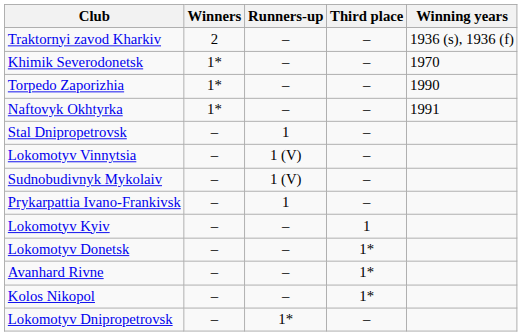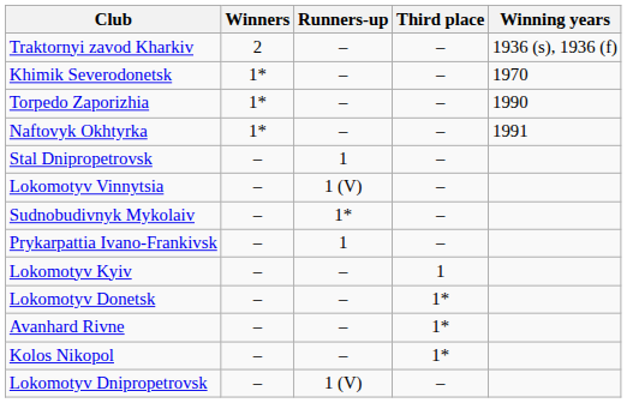Sudnobudivnyk Mykolaiv | Runners-up: 1 (V) -> 1*
Lokomotyv Dnipropetrovsk | Runners-up: 1* -> 1 (V)
